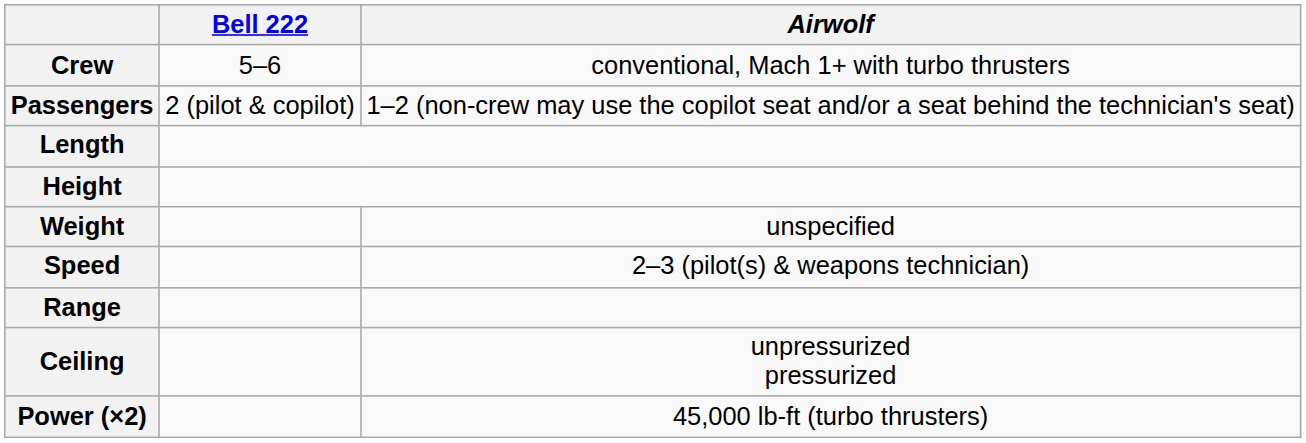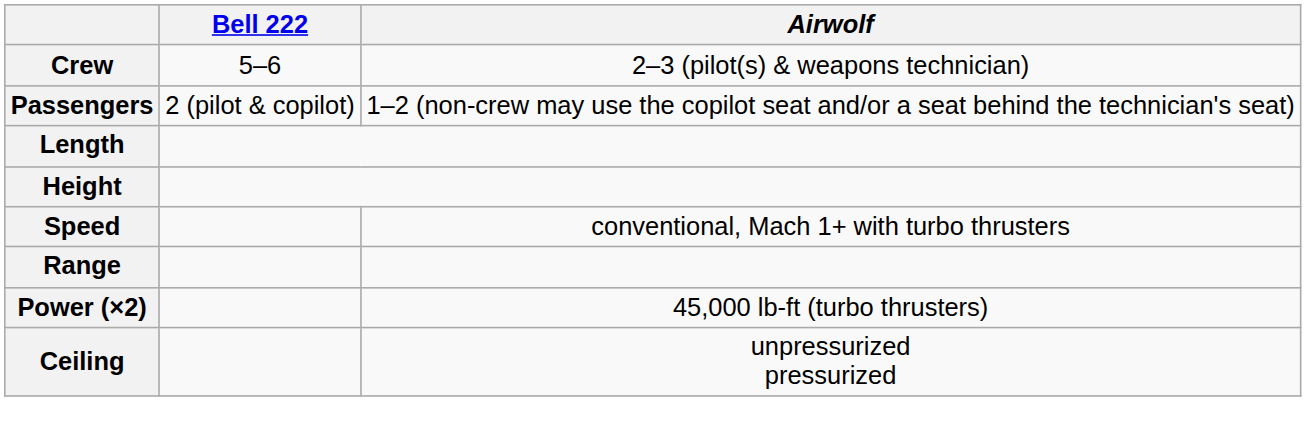Crew | Airwolf: conventional, Mach 1+ with turbo thrusters -> 2–3 (pilot(s) & weapons technician)
- row: Weight | unspecified
Speed | Airwolf: 2–3 (pilot(s) & weapons technician) -> conventional, Mach 1+ with turbo thrusters
rows swapped: Ceiling <-> Power (×2)
